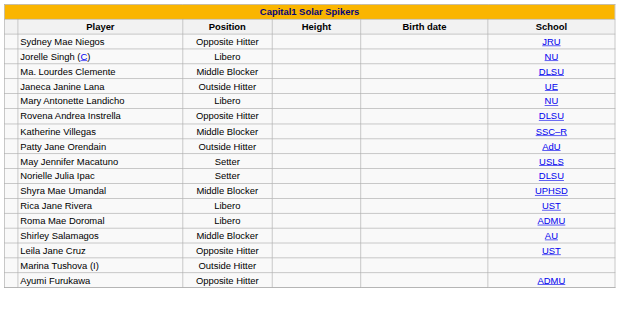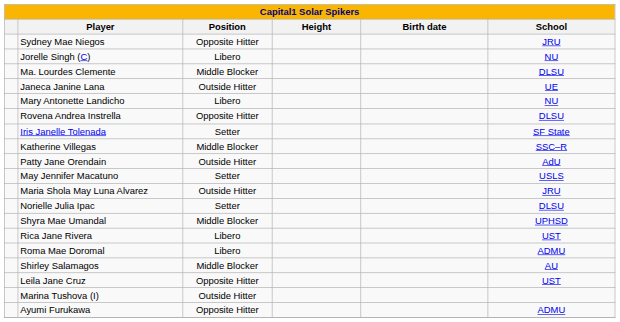+ row: Iris Janelle Tolenada | Setter | SF State
+ row: Maria Shola May Luna Alvarez | Outside Hitter | JRU
